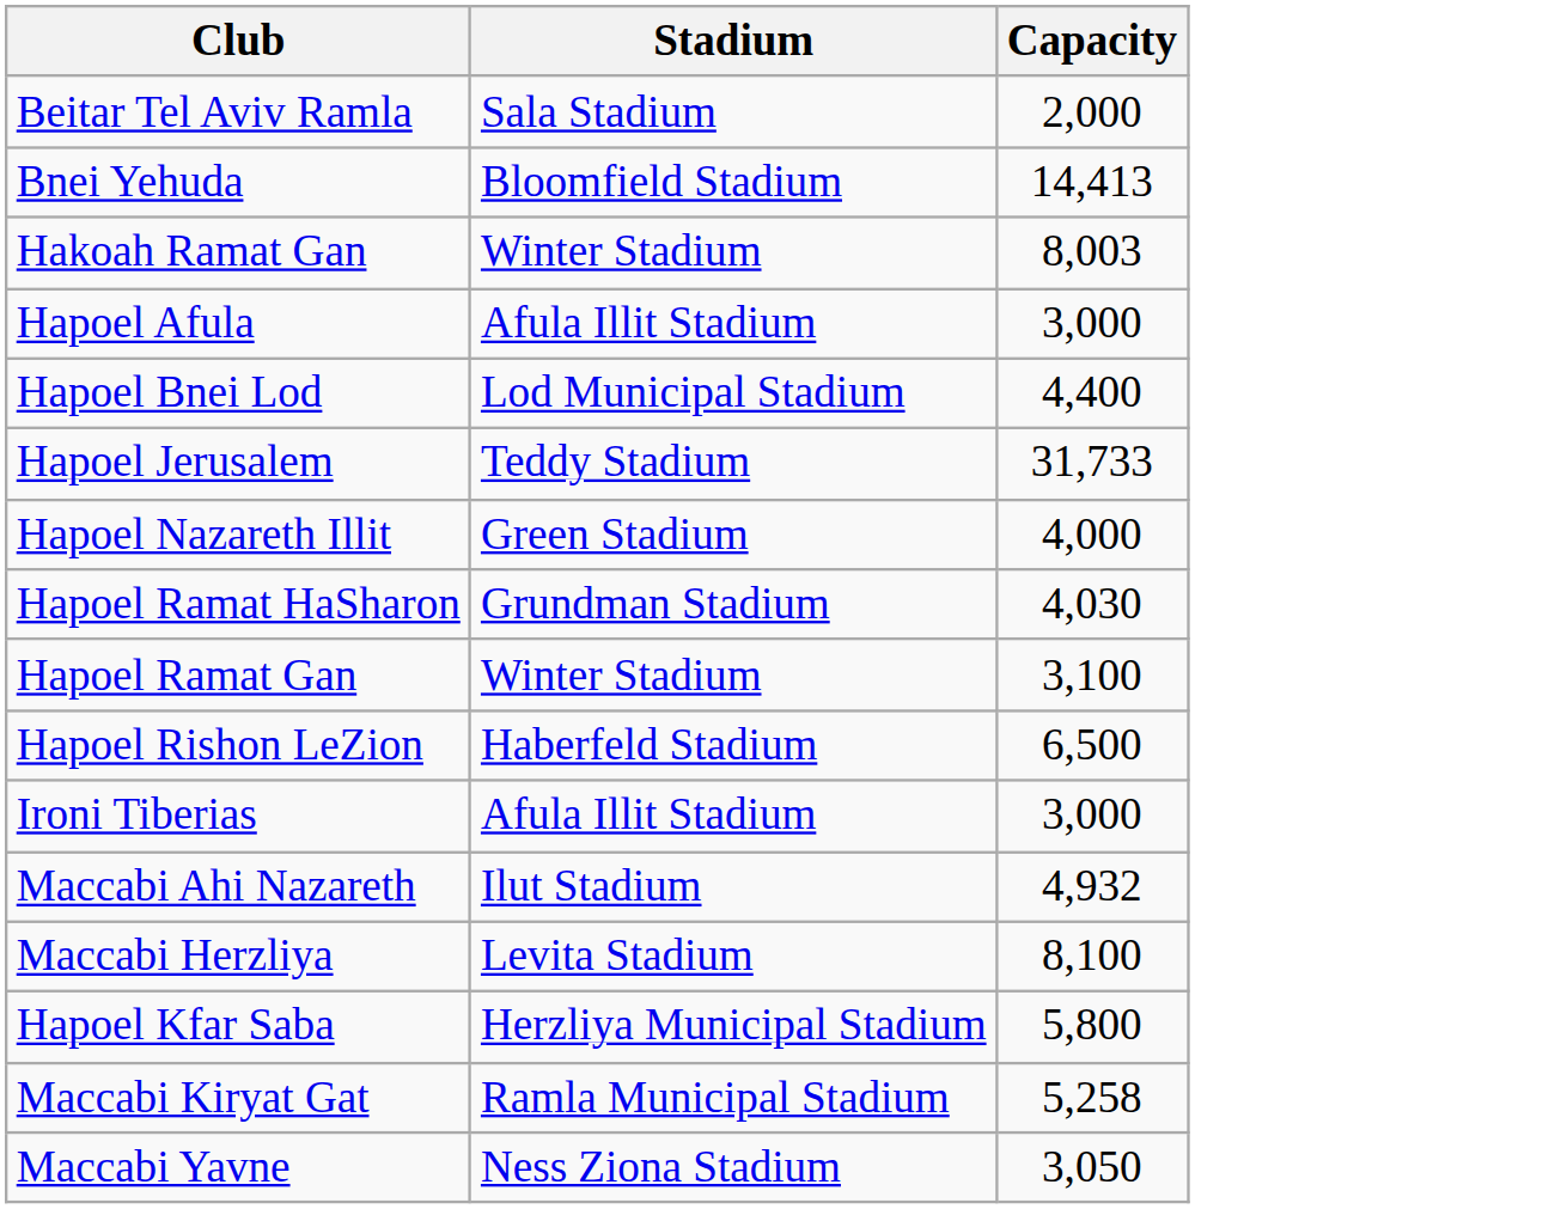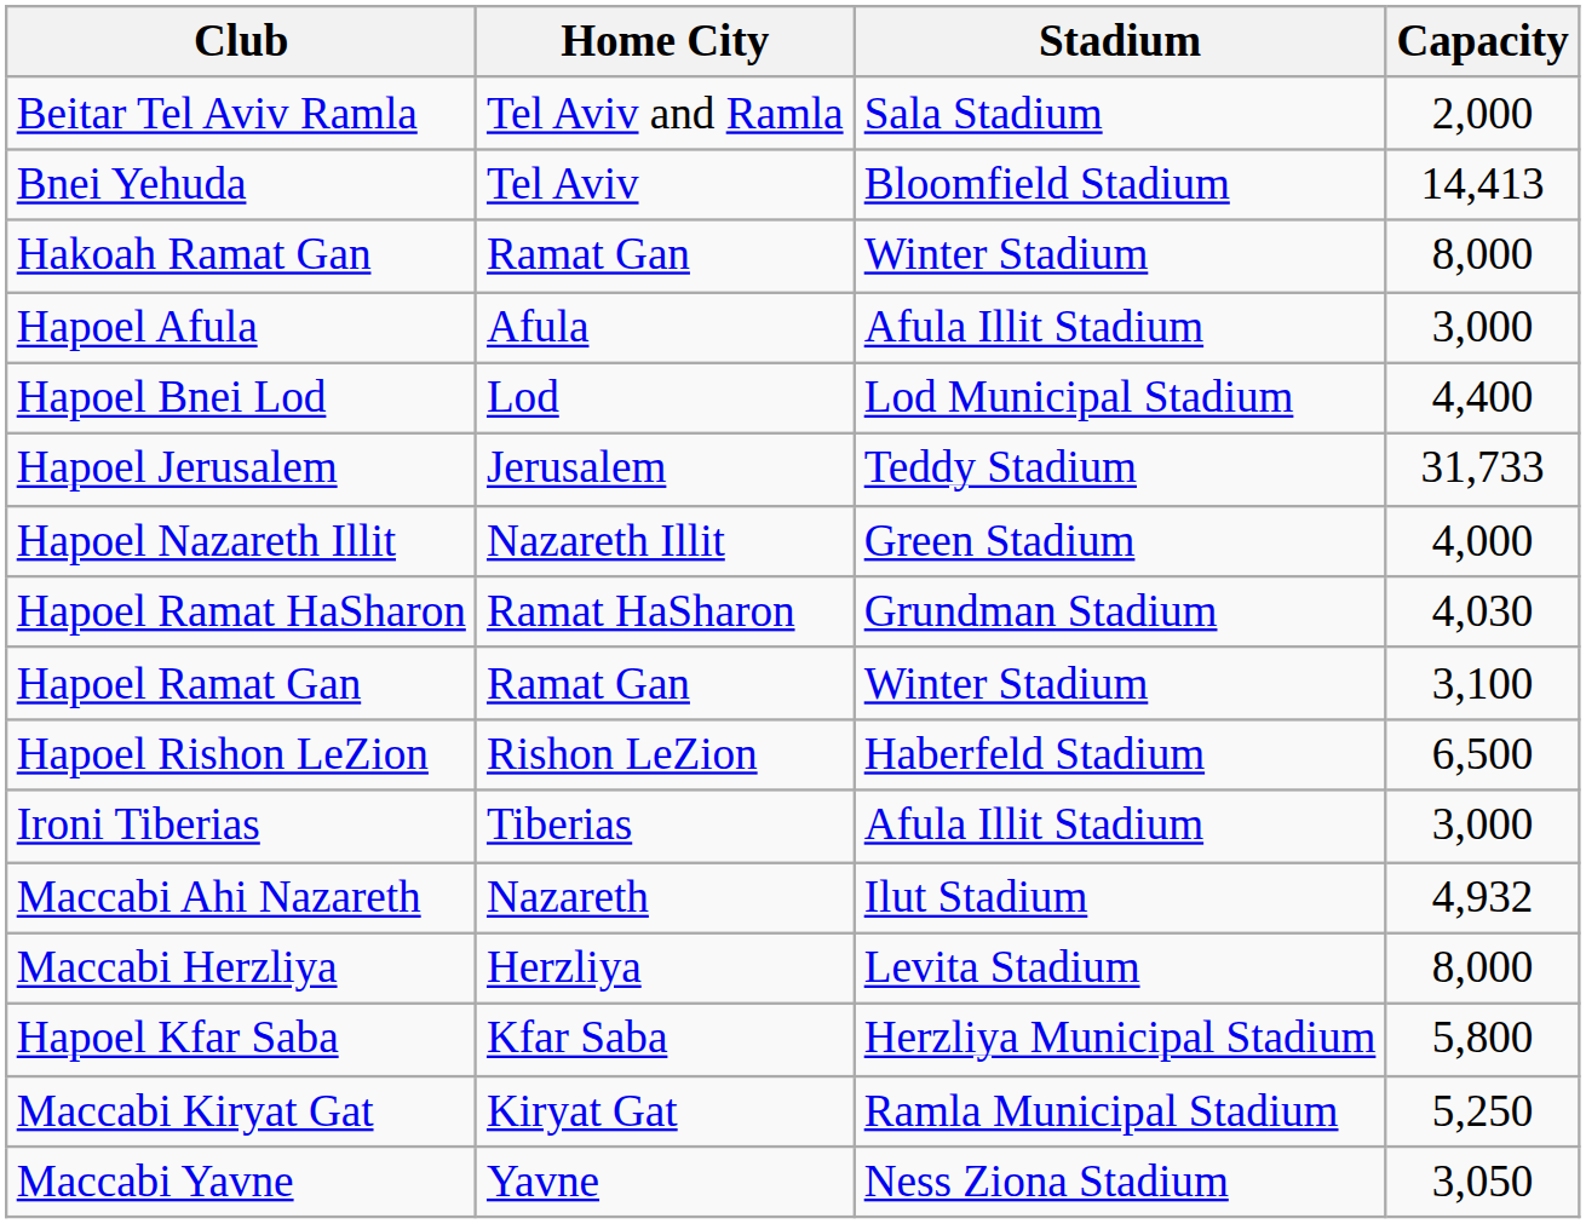+ column: Home City | Tel Aviv and Ramla | Tel Aviv | Ramat Gan | Afula | Lod | Jerusalem | Nazareth Illit | Ramat HaSharon | Ramat Gan | Rishon LeZion | Tiberias | Nazareth | Herzliya | Kfar Saba | Kiryat Gat | Yavne
Hakoah Ramat Gan | Capacity: 8,003 -> 8,000
Maccabi Herzliya | Capacity: 8,100 -> 8,000
Maccabi Kiryat Gat | Capacity: 5,258 -> 5,250
